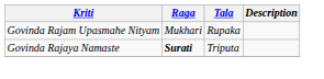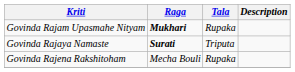Govinda Rajam Upasmahe Nityam | Raga: normal -> bold
+ row: Govinda Rajena Rakshitoham | Mecha Bouli | Rupaka
